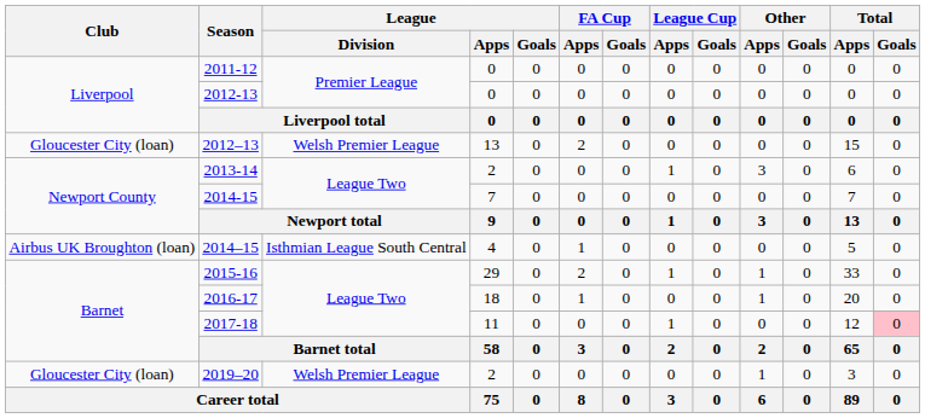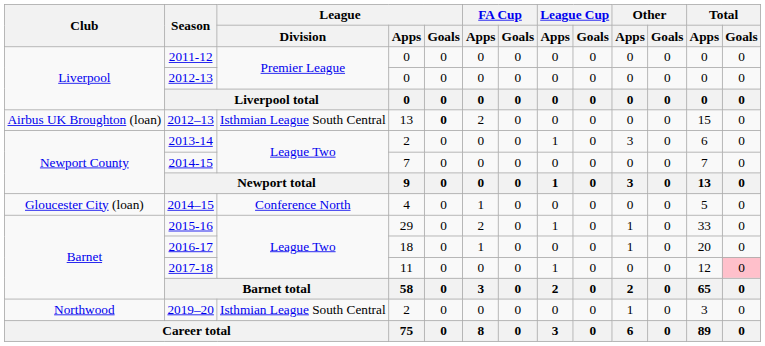2012–13 | Club: Gloucester City (loan) -> Airbus UK Broughton (loan)
2012–13 | League / Division: Welsh Premier League -> Isthmian League South Central
2012–13 | League / Goals: normal -> bold
2014–15 | Club: Airbus UK Broughton (loan) -> Gloucester City (loan)
2014–15 | League / Division: Isthmian League South Central -> Conference North
2019–20 | Club: Gloucester City (loan) -> Northwood
2019–20 | League / Division: Welsh Premier League -> Isthmian League South Central
